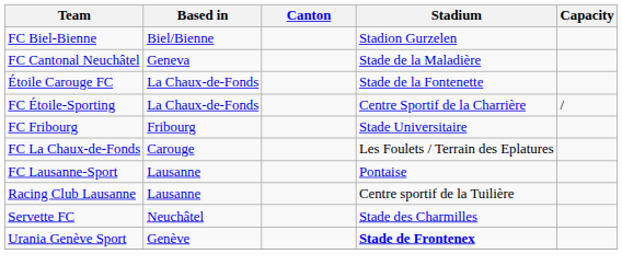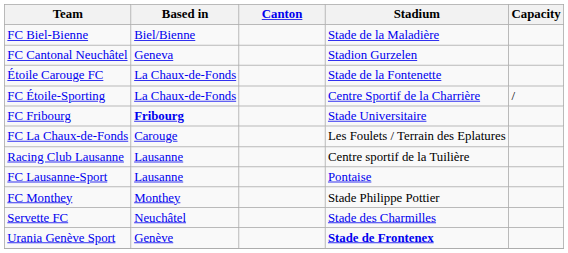FC Biel-Bienne | Stadium: Stadion Gurzelen -> Stade de la Maladière
FC Cantonal Neuchâtel | Stadium: Stade de la Maladière -> Stadion Gurzelen
FC Fribourg | Based in: normal -> bold
rows swapped: FC Lausanne-Sport <-> Racing Club Lausanne
+ row: FC Monthey | Monthey | Stade Philippe Pottier
